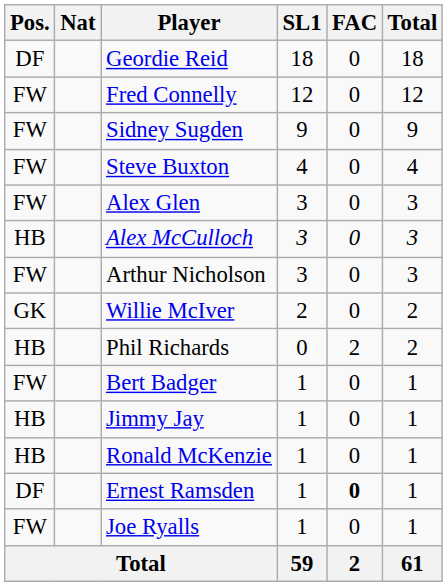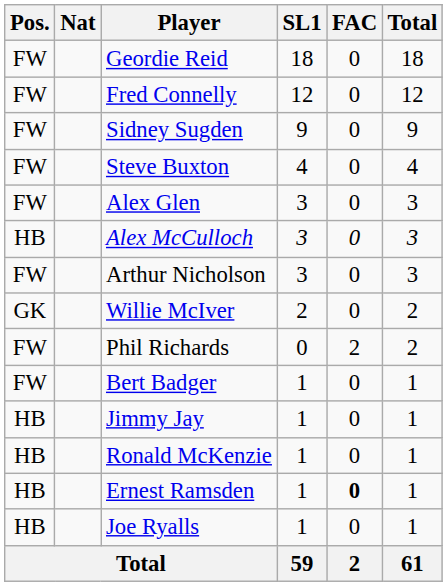Geordie Reid | Pos.: DF -> FW
Phil Richards | Pos.: HB -> FW
Ernest Ramsden | Pos.: DF -> HB
Joe Ryalls | Pos.: FW -> HB
